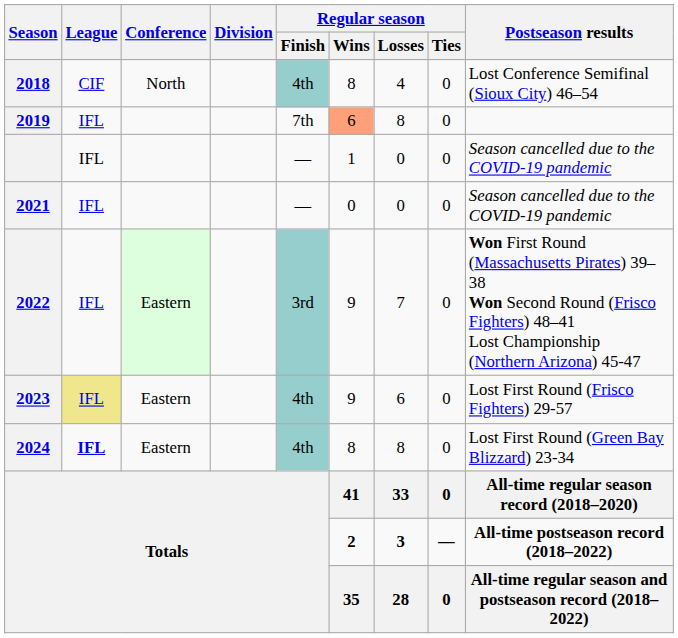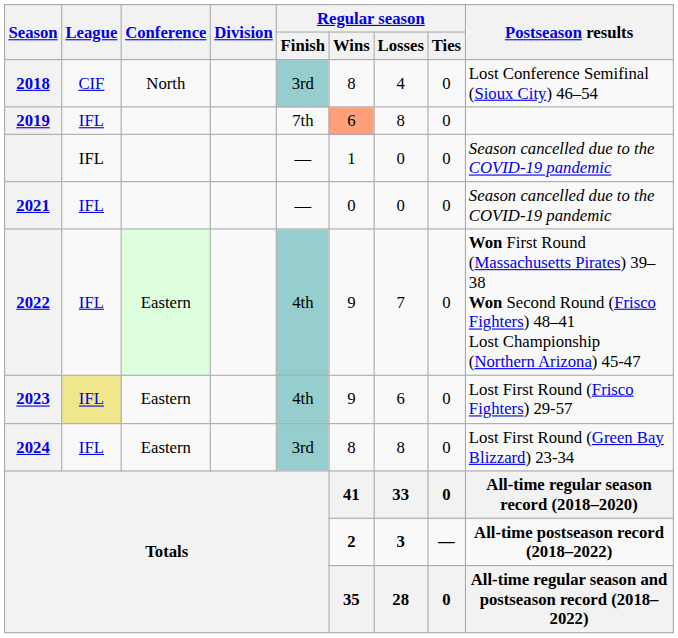2018 | Regular season / Finish: 4th -> 3rd
2022 | Regular season / Finish: 3rd -> 4th
2024 | League: bold -> normal
2024 | Regular season / Finish: 4th -> 3rd
